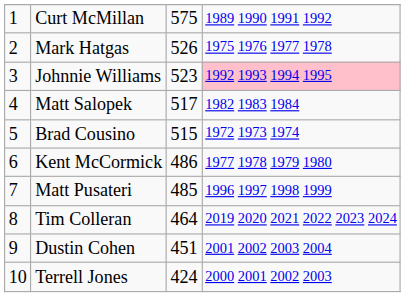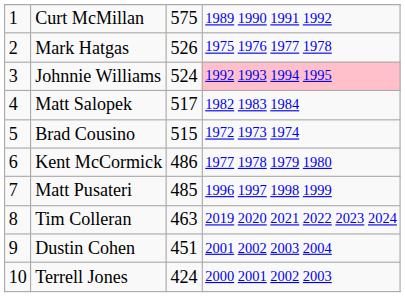Johnnie Williams | column 3: 523 -> 524
Tim Colleran | column 3: 464 -> 463
